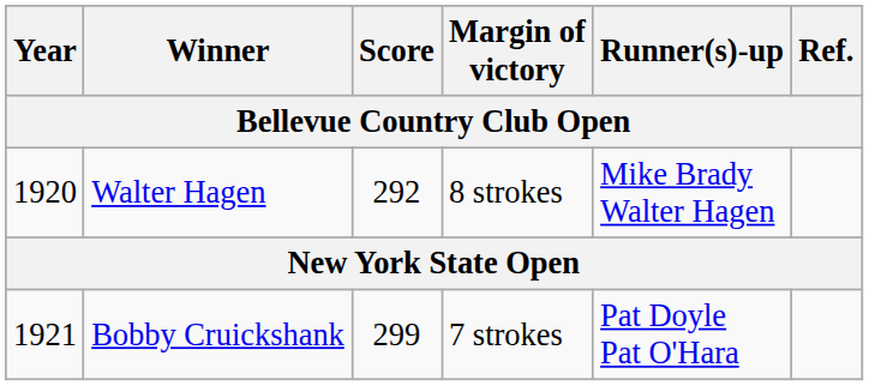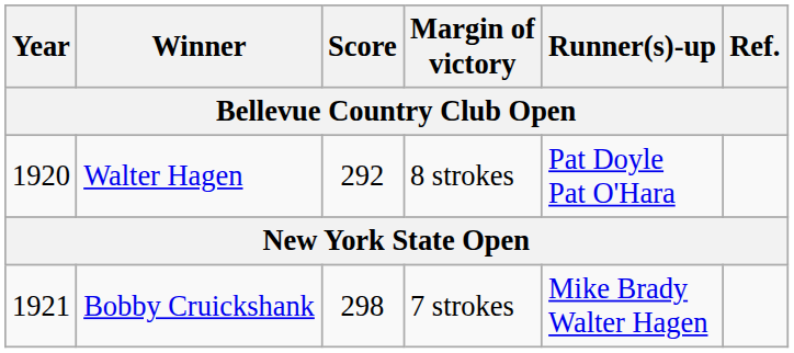Walter Hagen | Runner(s)-up: Mike Brady Walter Hagen -> Pat Doyle Pat O'Hara
Bobby Cruickshank | Score: 299 -> 298
Bobby Cruickshank | Runner(s)-up: Pat Doyle Pat O'Hara -> Mike Brady Walter Hagen
